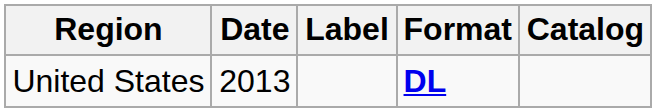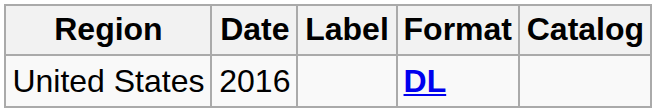United States | Date: 2013 -> 2016
